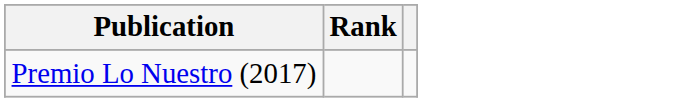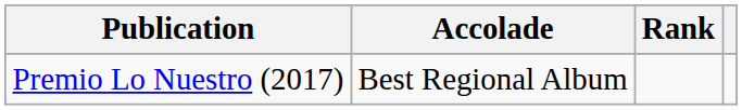+ column: Accolade | Best Regional Album
